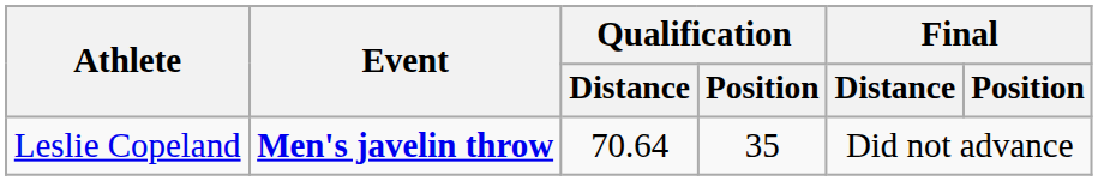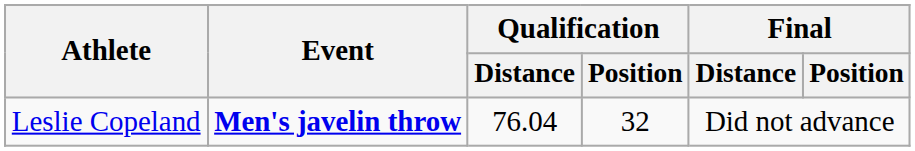Leslie Copeland | Qualification / Distance: 70.64 -> 76.04
Leslie Copeland | Qualification / Position: 35 -> 32
